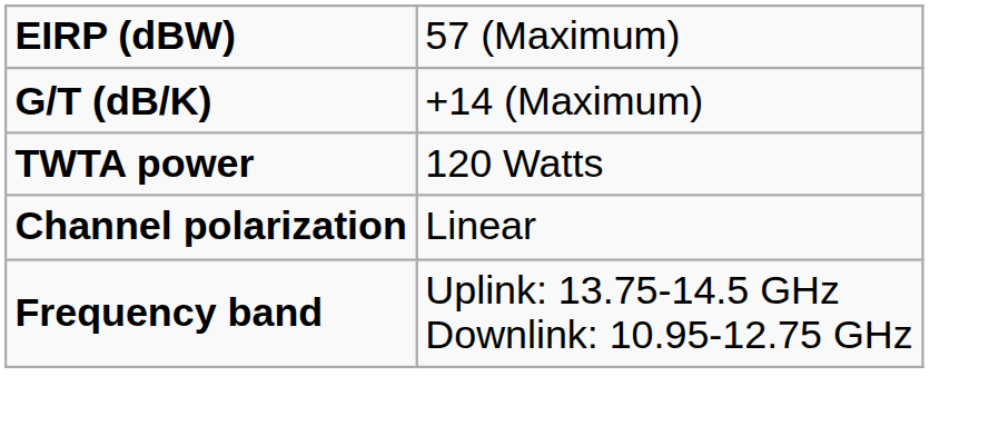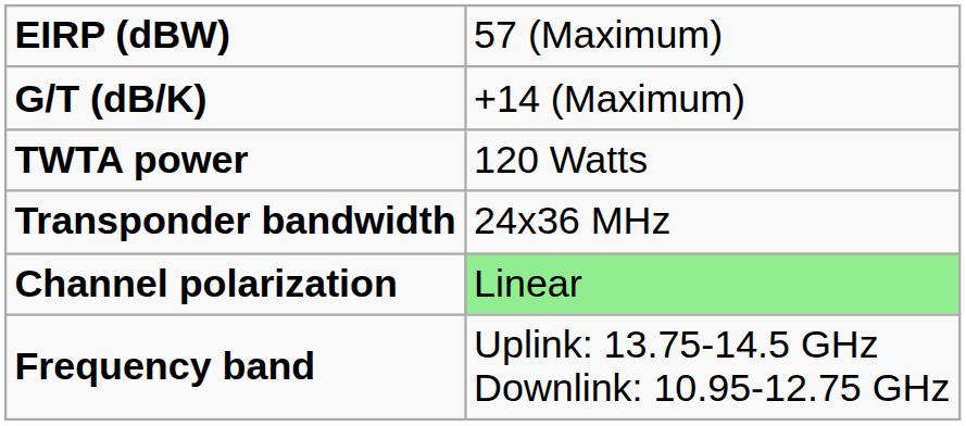+ row: Transponder bandwidth | 24x36 MHz
Channel polarization | column 2: no background -> lightgreen background
